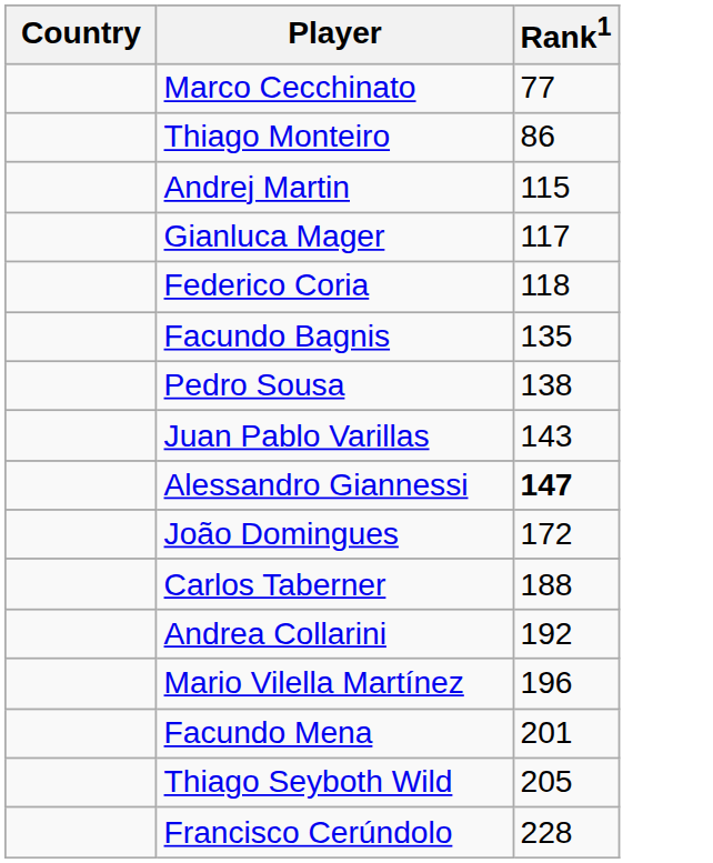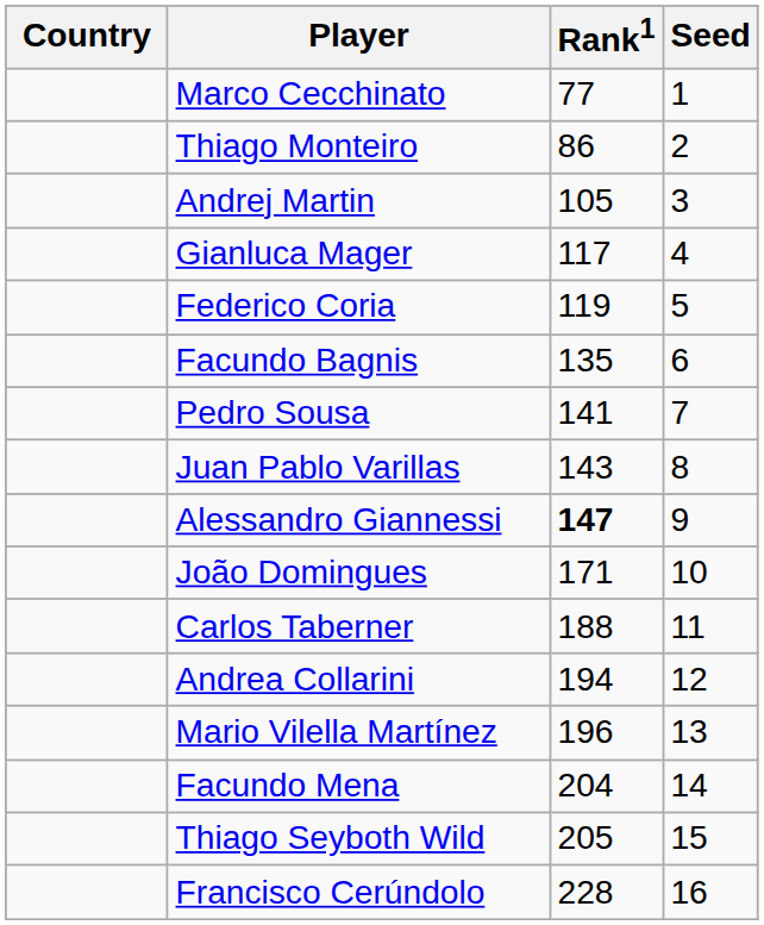+ column: Seed | 1 | 2 | 3 | 4 | 5 | 6 | 7 | 8 | 9 | 10 | 11 | 12 | 13 | 14 | 15 | 16
Andrej Martin | Rank1: 115 -> 105
Federico Coria | Rank1: 118 -> 119
Pedro Sousa | Rank1: 138 -> 141
João Domingues | Rank1: 172 -> 171
Andrea Collarini | Rank1: 192 -> 194
Facundo Mena | Rank1: 201 -> 204
